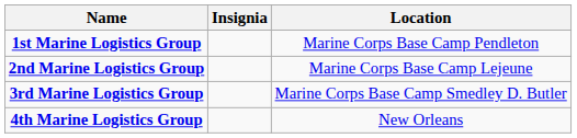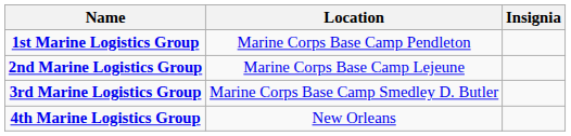columns swapped: Insignia <-> Location
